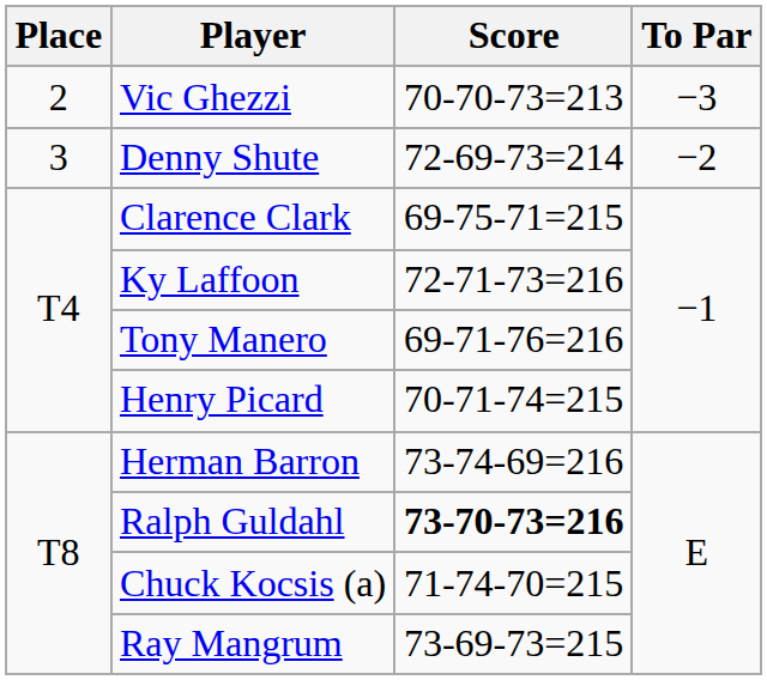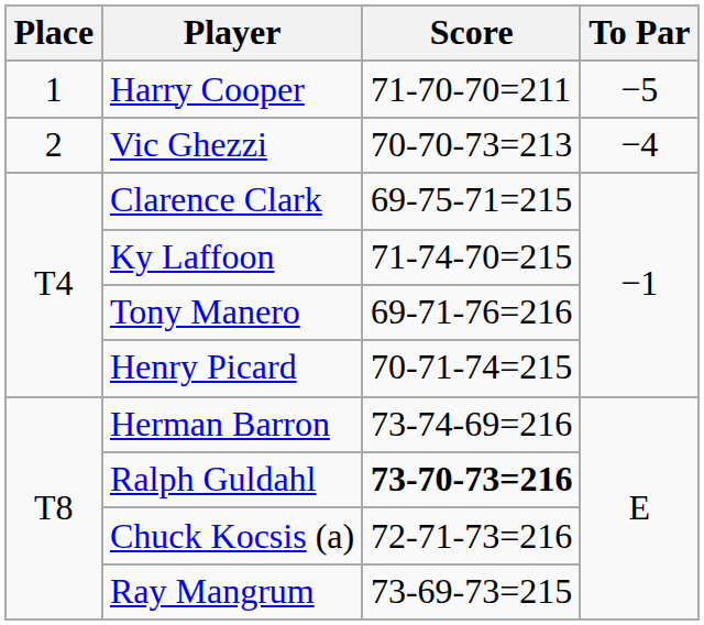+ row: 1 | Harry Cooper | 71-70-70=211 | −5
Vic Ghezzi | To Par: −3 -> −4
- row: 3 | Denny Shute | 72-69-73=214 | −2
Ky Laffoon | Score: 72-71-73=216 -> 71-74-70=215
Chuck Kocsis (a) | Score: 71-74-70=215 -> 72-71-73=216
